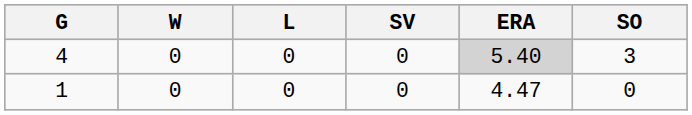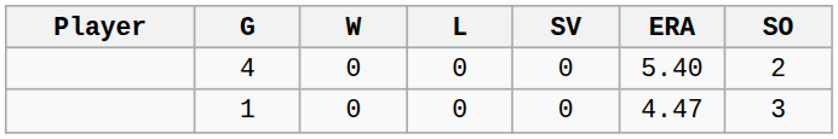+ column: Player
4 | ERA: lightgrey background -> no background
4 | SO: 3 -> 2
1 | SO: 0 -> 3
